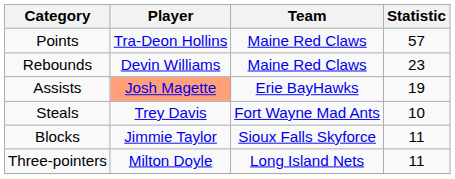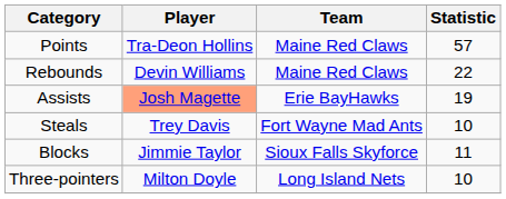Rebounds | Statistic: 23 -> 22
Three-pointers | Statistic: 11 -> 10
